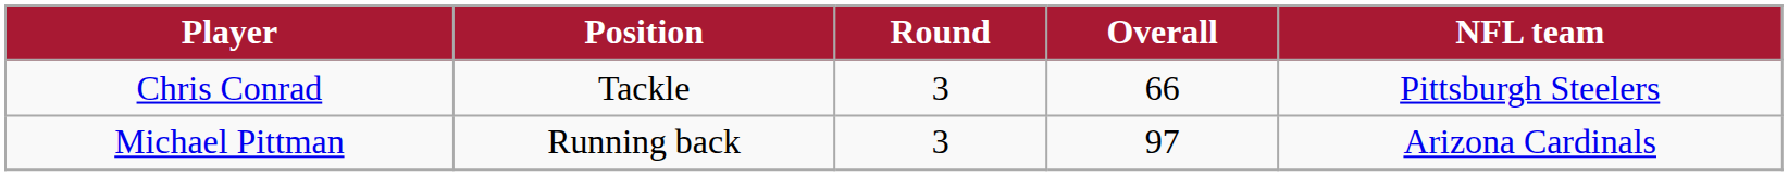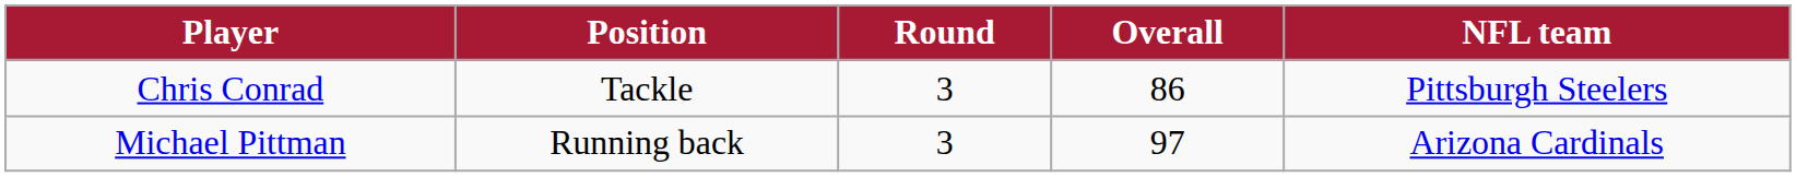Chris Conrad | Overall: 66 -> 86
